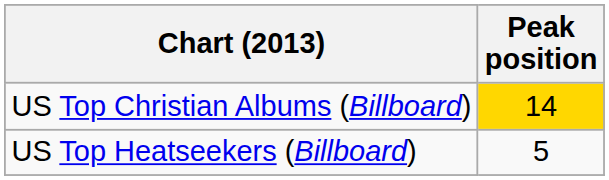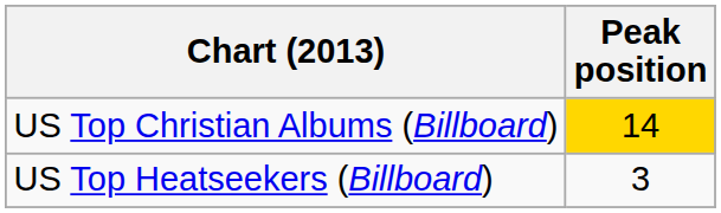US Top Heatseekers (Billboard) | Peak position: 5 -> 3
